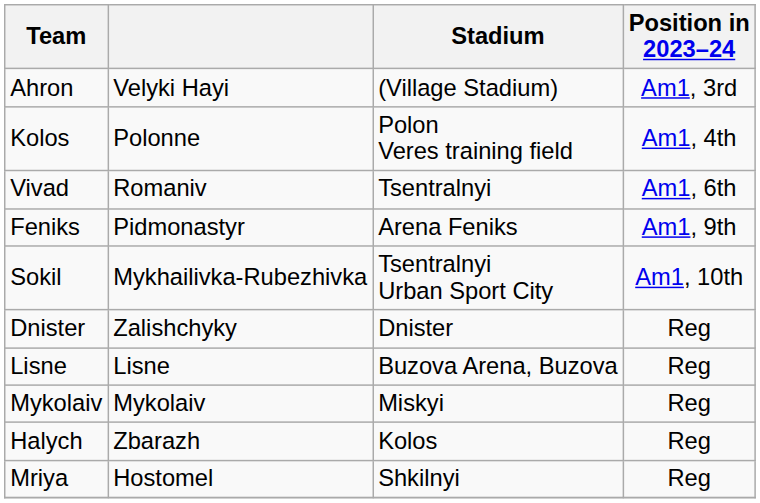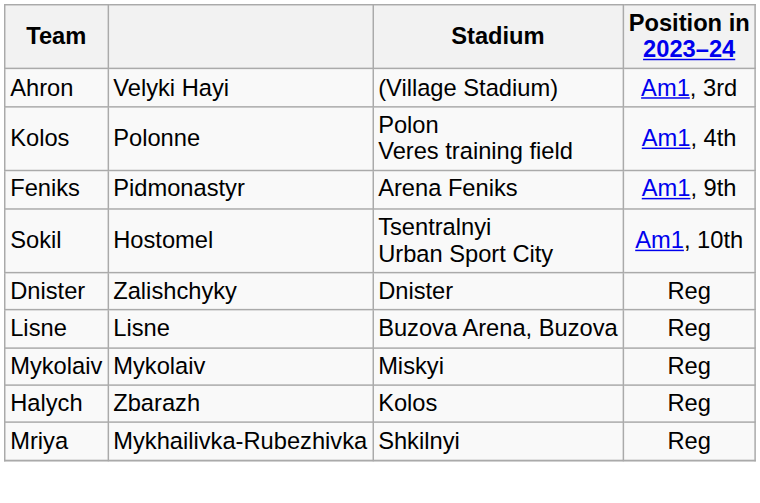- row: Vivad | Romaniv | Tsentralnyi | Am1, 6th
Sokil | column 2: Mykhailivka-Rubezhivka -> Hostomel
Mriya | column 2: Hostomel -> Mykhailivka-Rubezhivka
